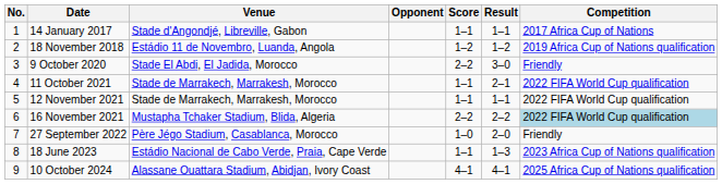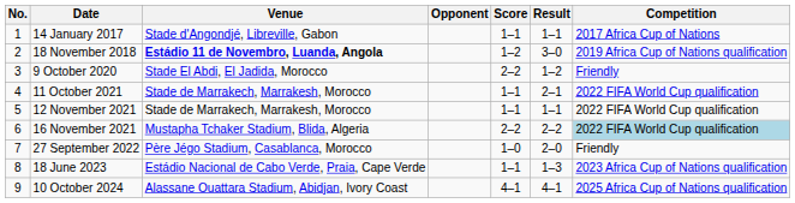18 November 2018 | Venue: normal -> bold
18 November 2018 | Result: 1–2 -> 3–0
9 October 2020 | Result: 3–0 -> 1–2
